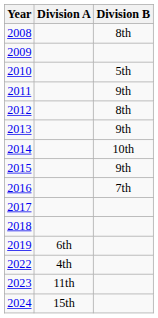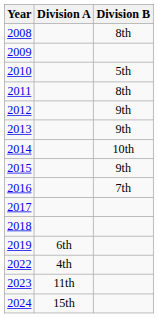2011 | Division B: 9th -> 8th
2012 | Division B: 8th -> 9th
